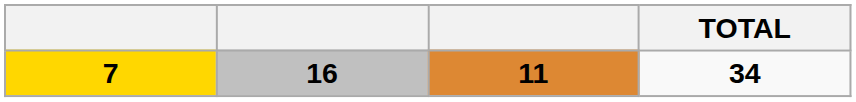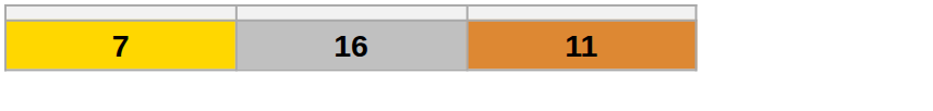- column: TOTAL | 34
